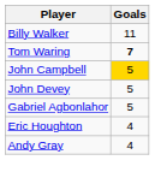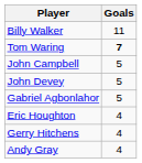John Campbell | Goals: gold background -> no background
+ row: Gerry Hitchens | 4
